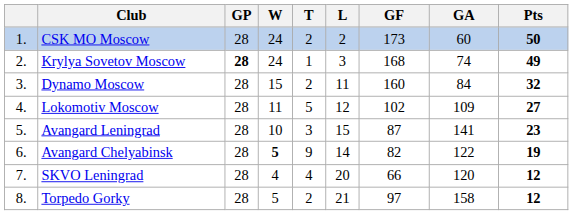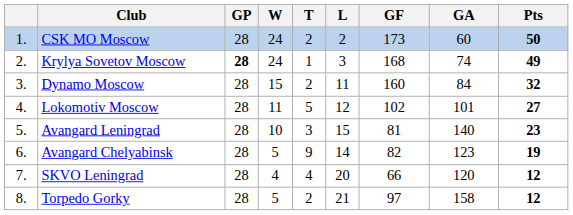Lokomotiv Moscow | GA: 109 -> 101
Avangard Leningrad | GF: 87 -> 81
Avangard Leningrad | GA: 141 -> 140
Avangard Chelyabinsk | W: bold -> normal
Avangard Chelyabinsk | GA: 122 -> 123
